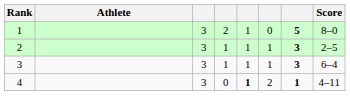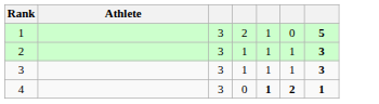- column: Score | 8–0 | 2–5 | 6–4 | 4–11
4 | column 6: normal -> bold
